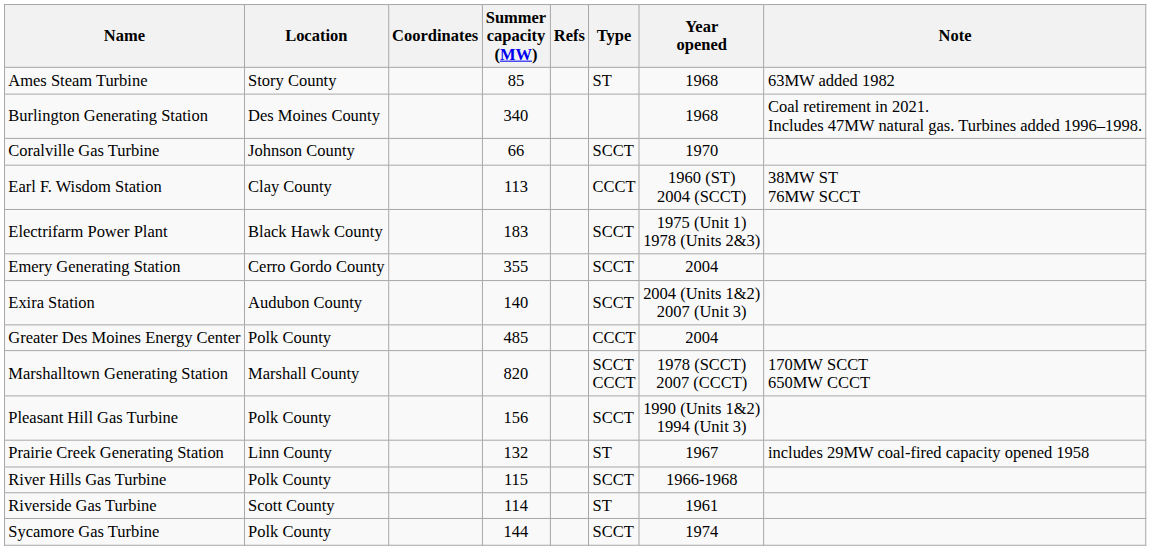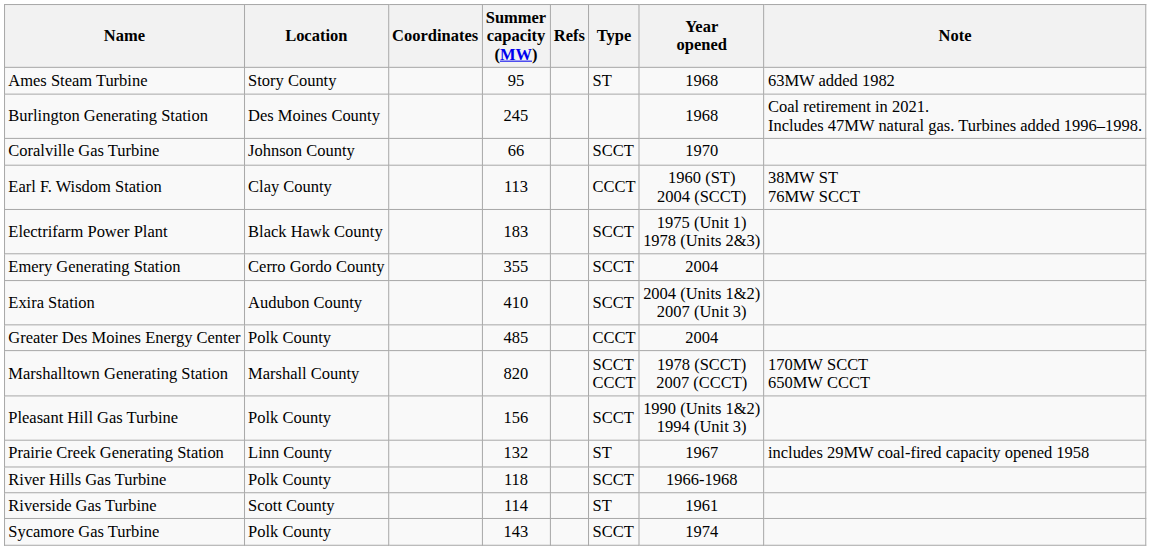Ames Steam Turbine | Summer capacity (MW): 85 -> 95
Burlington Generating Station | Summer capacity (MW): 340 -> 245
Exira Station | Summer capacity (MW): 140 -> 410
River Hills Gas Turbine | Summer capacity (MW): 115 -> 118
Sycamore Gas Turbine | Summer capacity (MW): 144 -> 143
